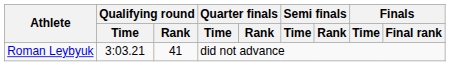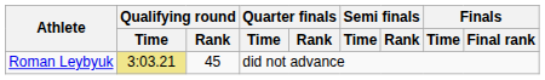Roman Leybyuk | Qualifying round / Time: no background -> khaki background
Roman Leybyuk | Qualifying round / Rank: 41 -> 45
